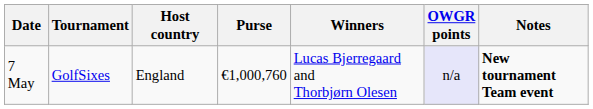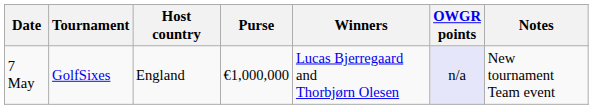7 May | Purse: €1,000,760 -> €1,000,000
7 May | Notes: bold -> normal
